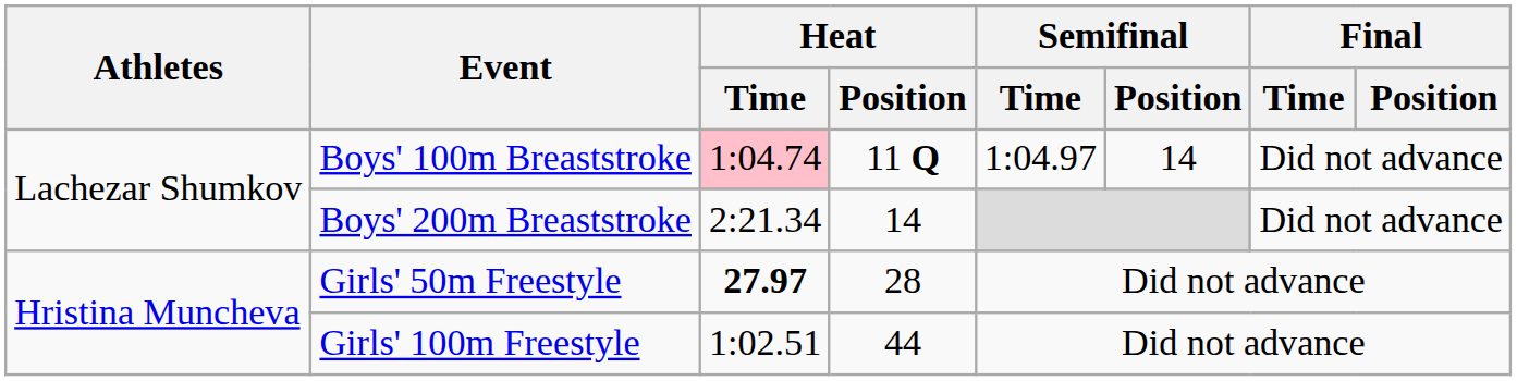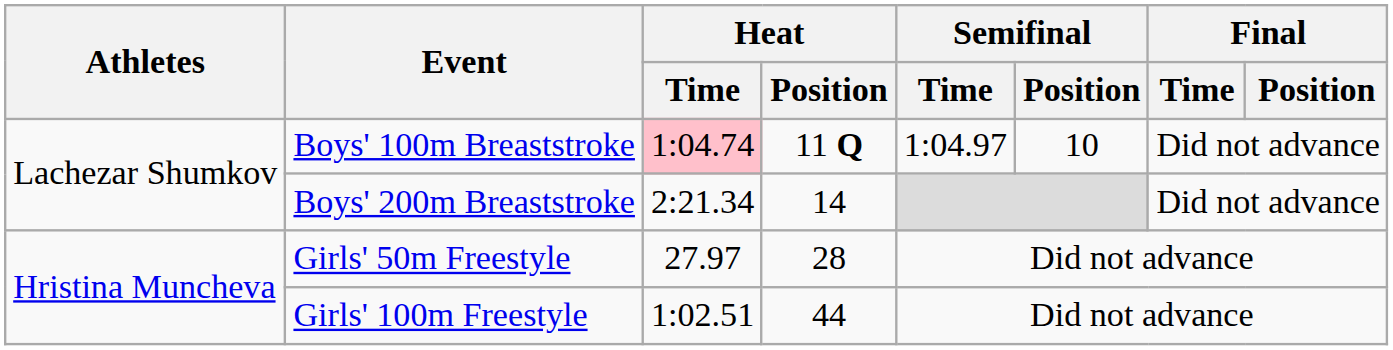Boys' 100m Breaststroke | Semifinal / Position: 14 -> 10
Girls' 50m Freestyle | Heat / Time: bold -> normal
